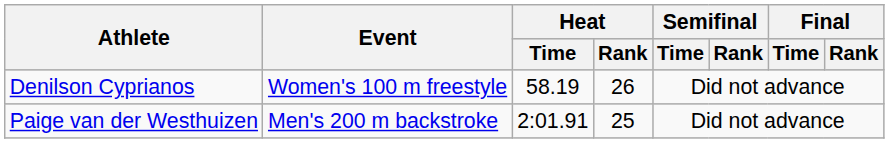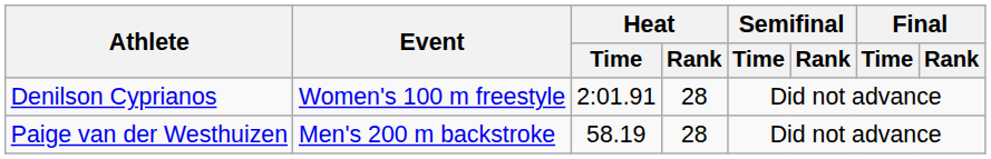Denilson Cyprianos | Heat / Time: 58.19 -> 2:01.91
Denilson Cyprianos | Heat / Rank: 26 -> 28
Paige van der Westhuizen | Heat / Time: 2:01.91 -> 58.19
Paige van der Westhuizen | Heat / Rank: 25 -> 28
